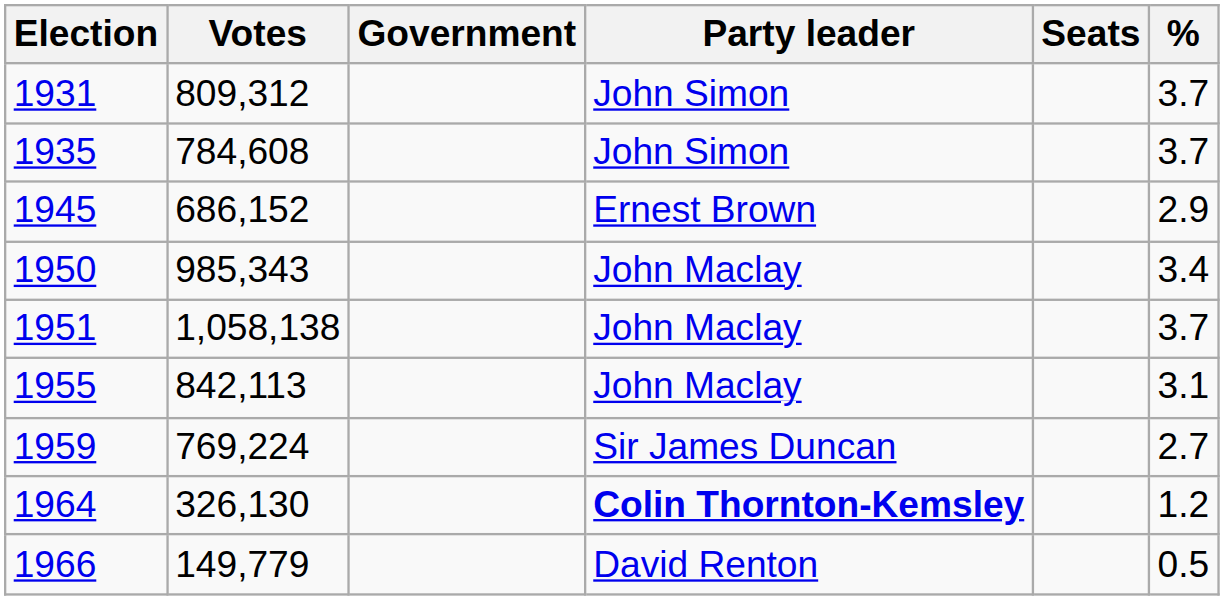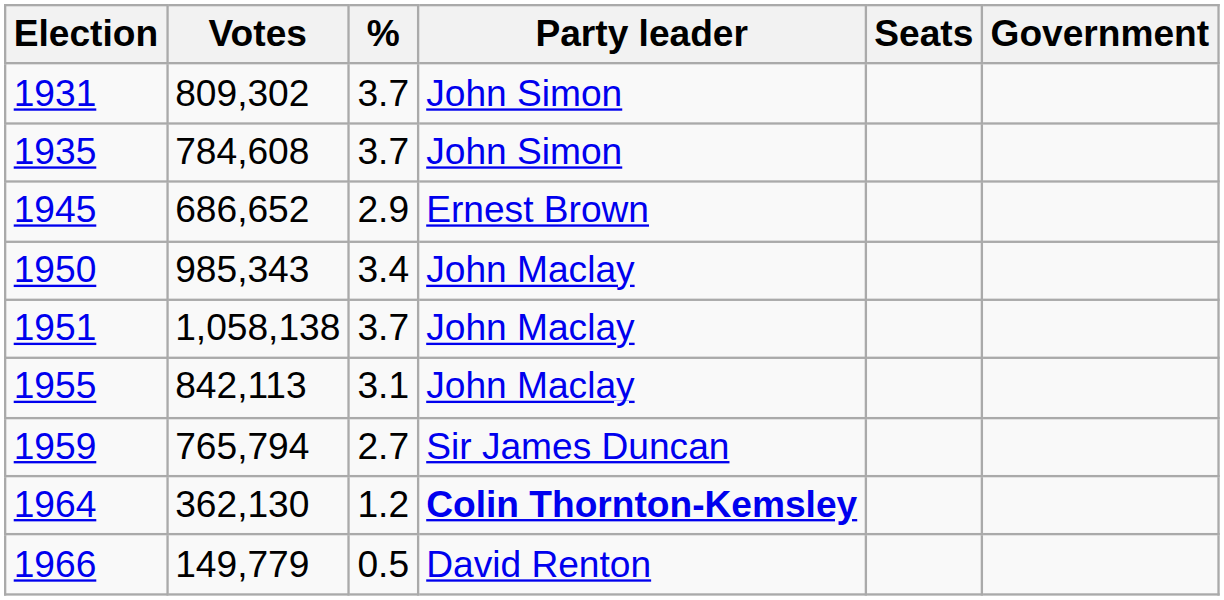columns swapped: % <-> Government
1931 | Votes: 809,312 -> 809,302
1945 | Votes: 686,152 -> 686,652
1959 | Votes: 769,224 -> 765,794
1964 | Votes: 326,130 -> 362,130
